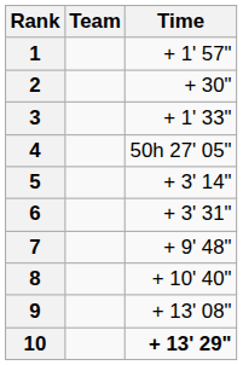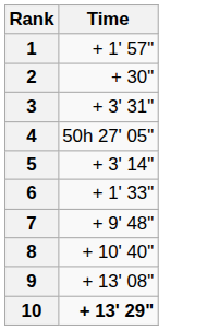- column: Team
3 | Time: + 1' 33" -> + 3' 31"
6 | Time: + 3' 31" -> + 1' 33"
